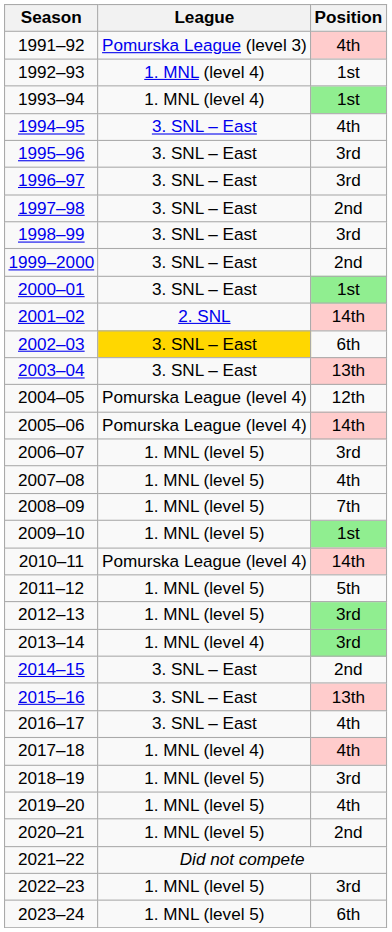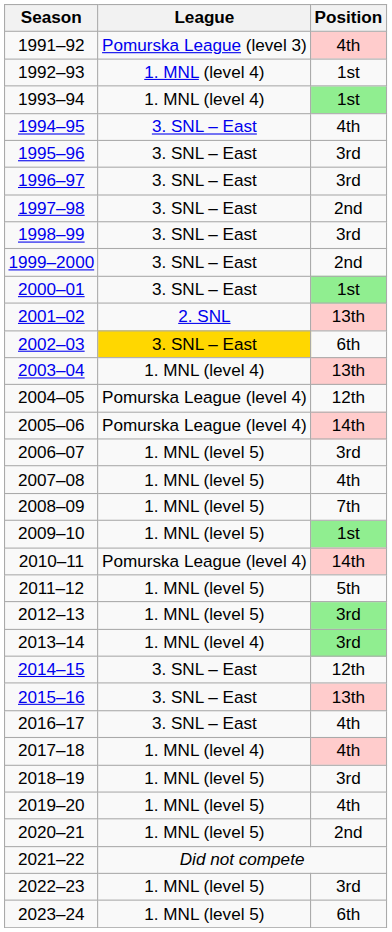2001–02 | Position: 14th -> 13th
2003–04 | League: 3. SNL – East -> 1. MNL (level 4)
2014–15 | Position: 2nd -> 12th
